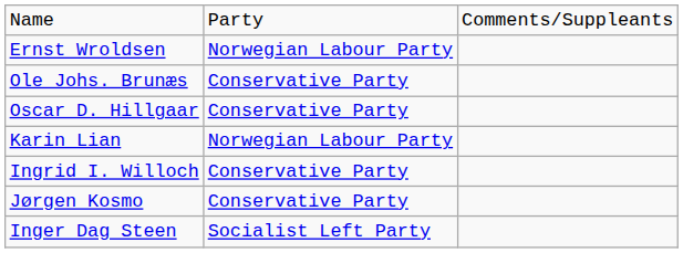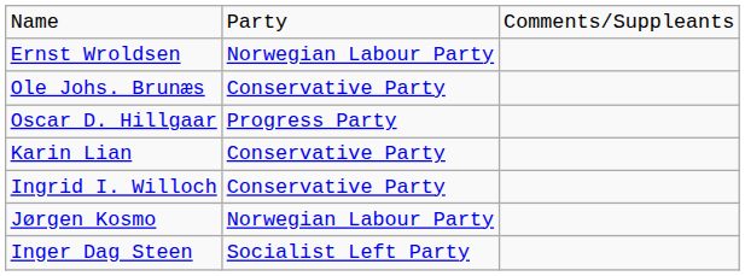Oscar D. Hillgaar | column 2: Conservative Party -> Progress Party
Karin Lian | column 2: Norwegian Labour Party -> Conservative Party
Jørgen Kosmo | column 2: Conservative Party -> Norwegian Labour Party
